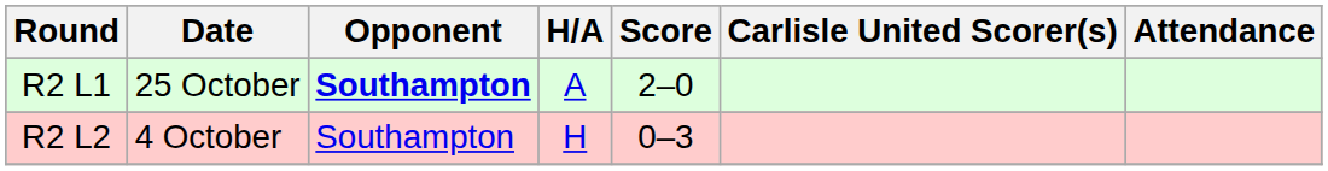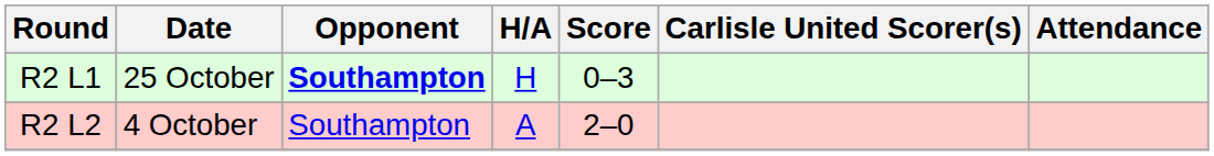R2 L1 | H/A: A -> H
R2 L1 | Score: 2–0 -> 0–3
R2 L2 | H/A: H -> A
R2 L2 | Score: 0–3 -> 2–0
